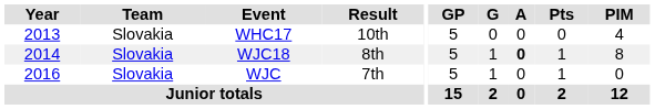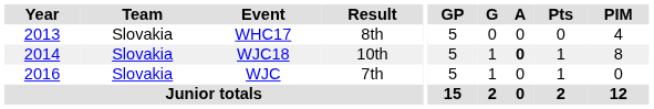WHC17 | Result: 10th -> 8th
WJC18 | Result: 8th -> 10th
